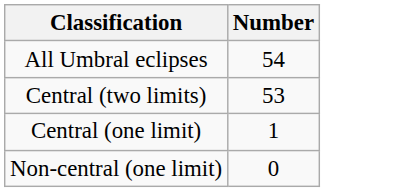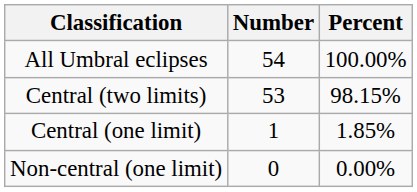+ column: Percent | 100.00% | 98.15% | 1.85% | 0.00%
